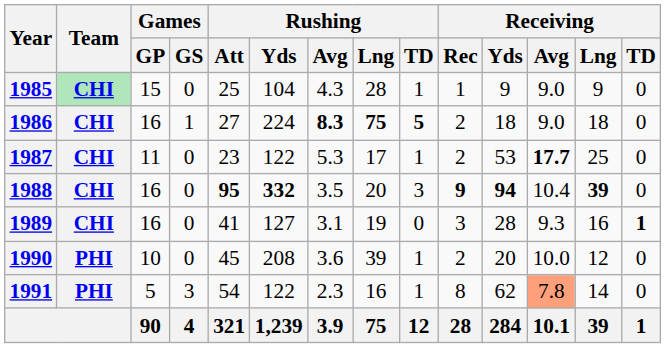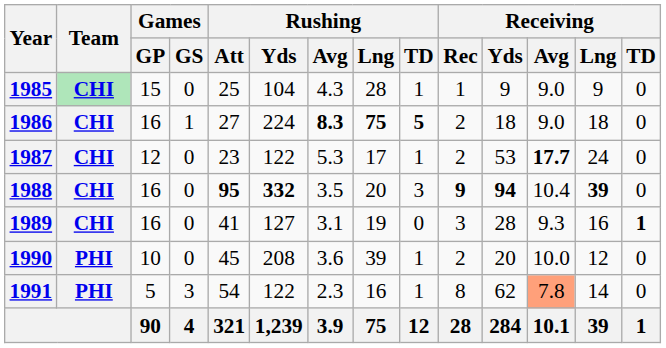1987 | Games / GP: 11 -> 12
1987 | Receiving / Lng: 25 -> 24
